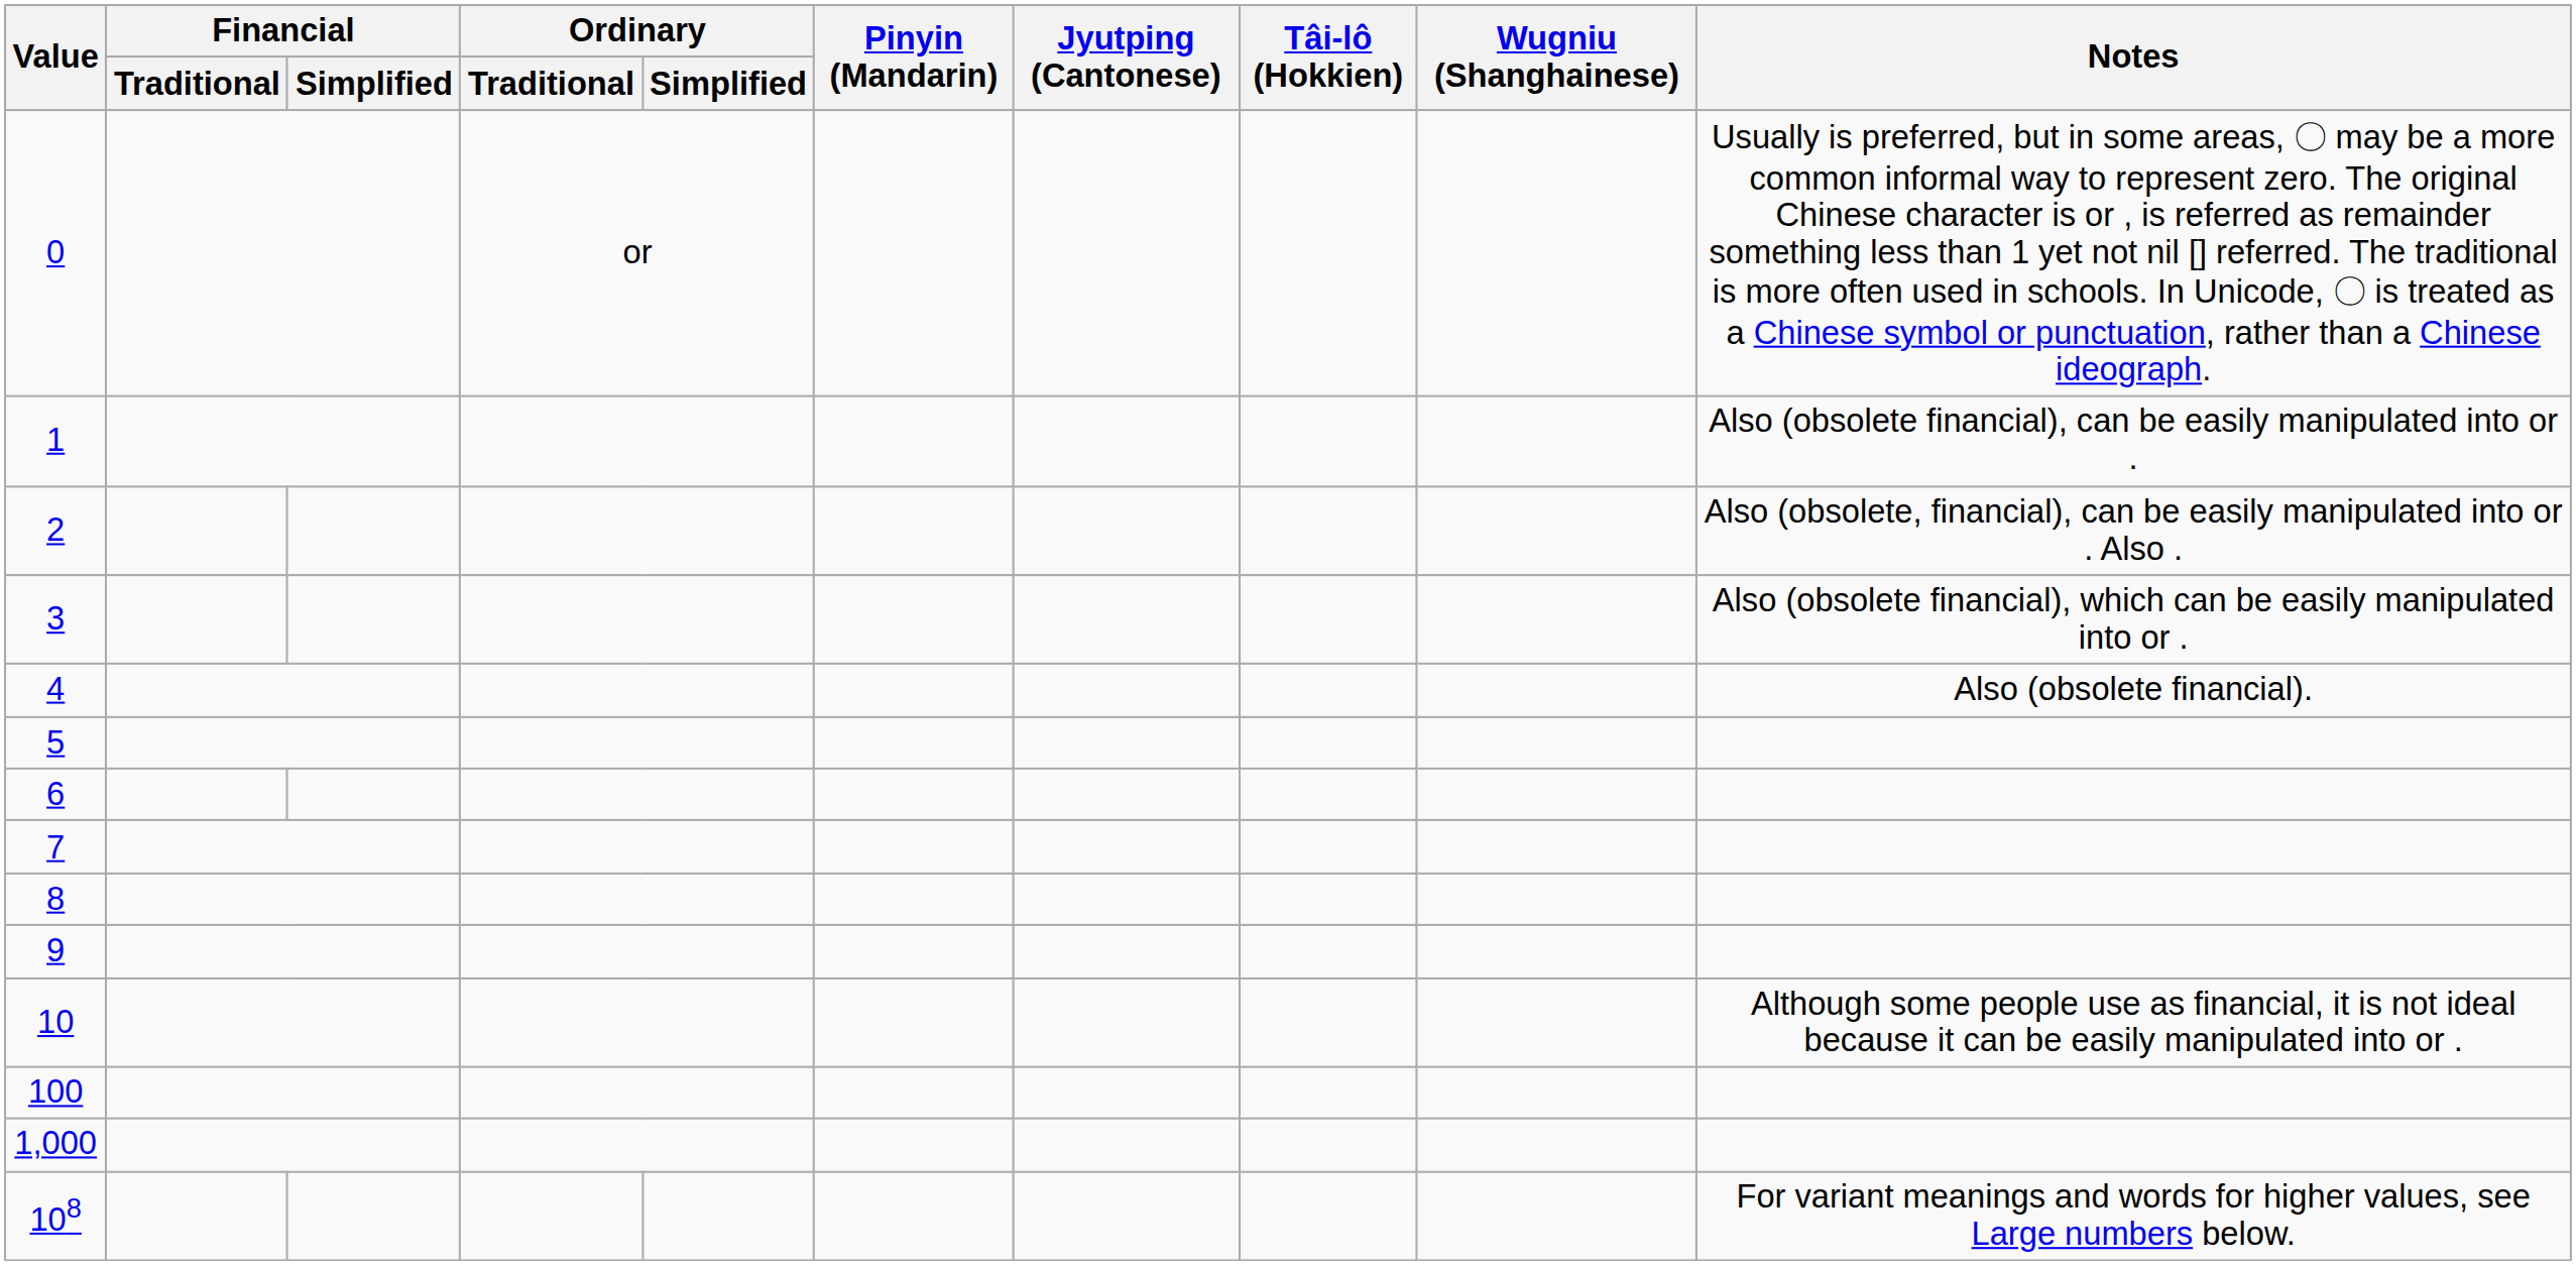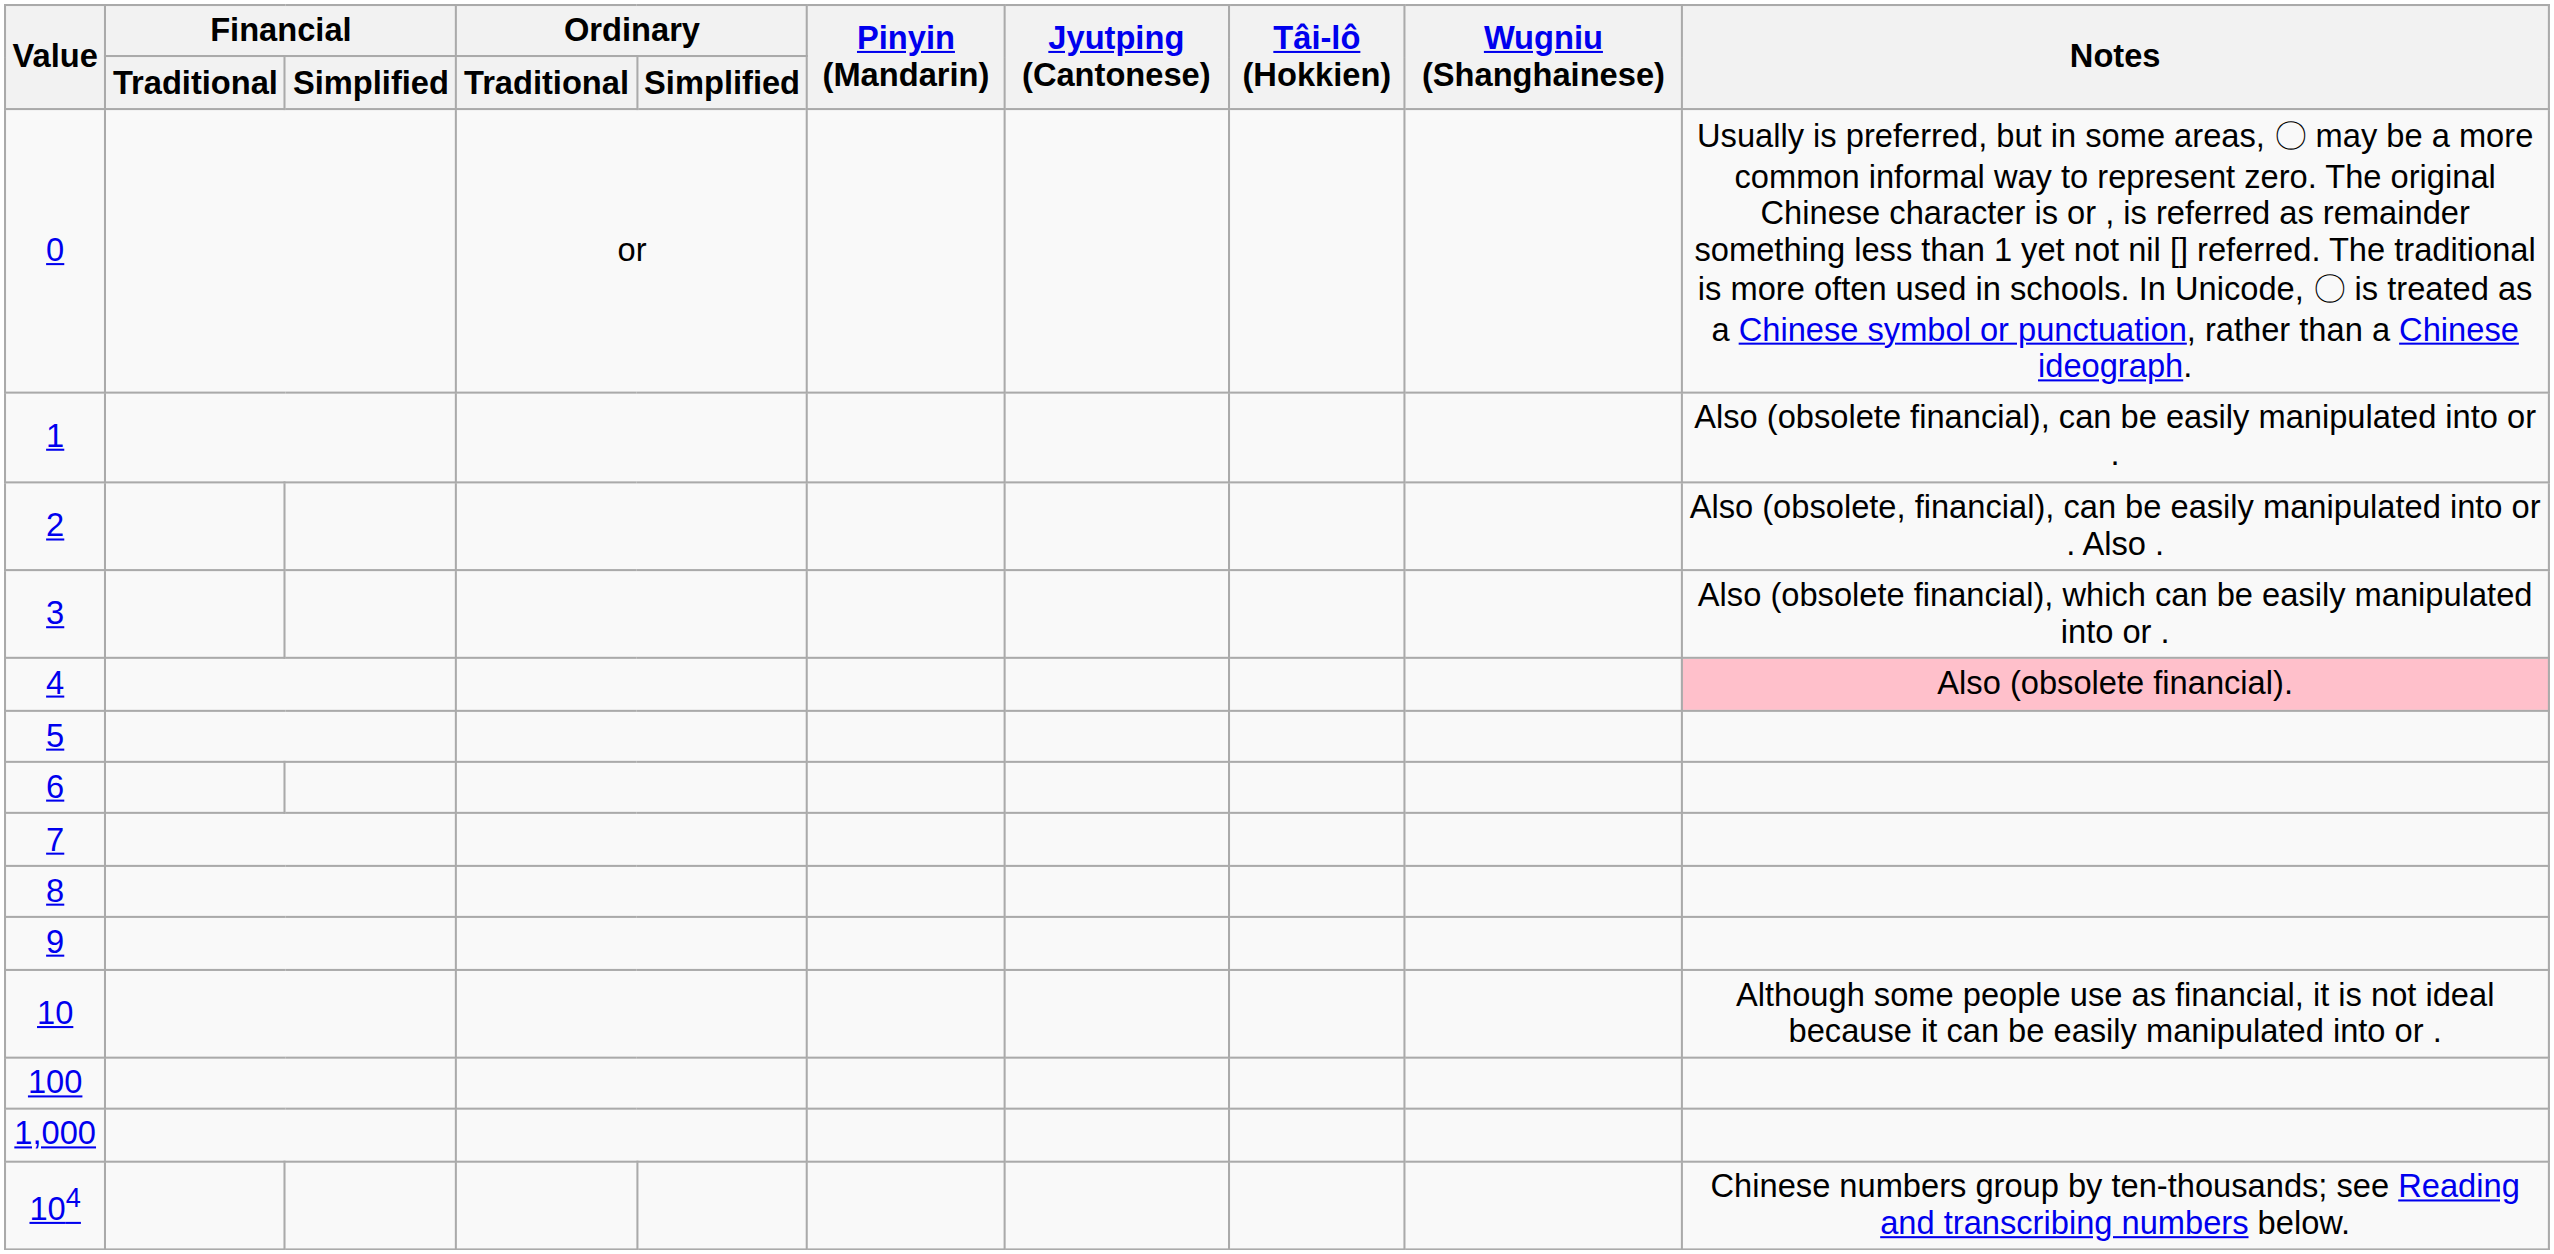4 | Notes: no background -> pink background
+ row: 104 | Chinese numbers group by ten-thousands; see Reading and transcribing numbers below.
- row: 108 | For variant meanings and words for higher values, see Large numbers below.
